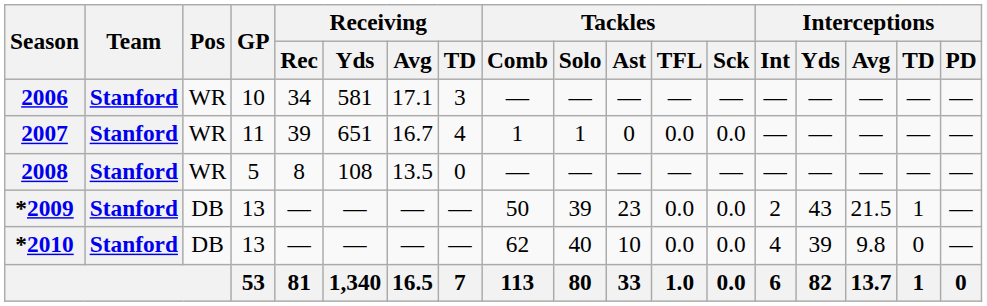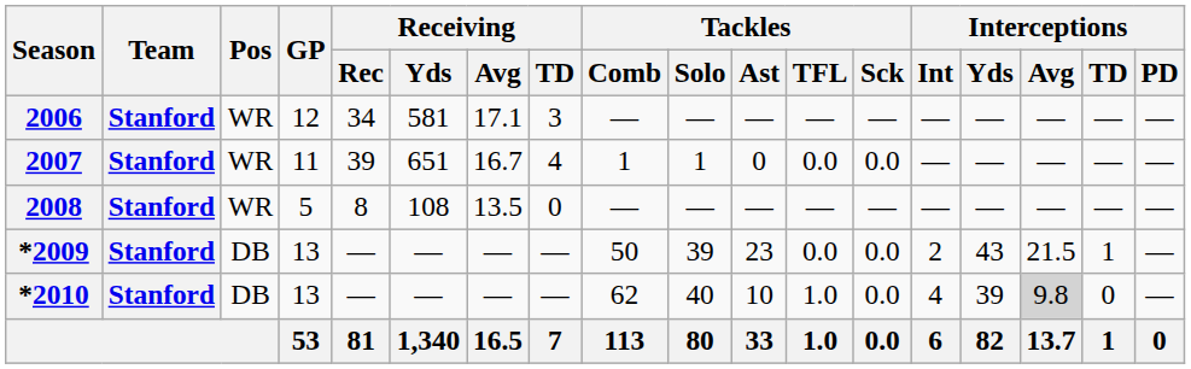2006 | GP: 10 -> 12
*2010 | Tackles / TFL: 0.0 -> 1.0
*2010 | Interceptions / Avg: no background -> lightgrey background
